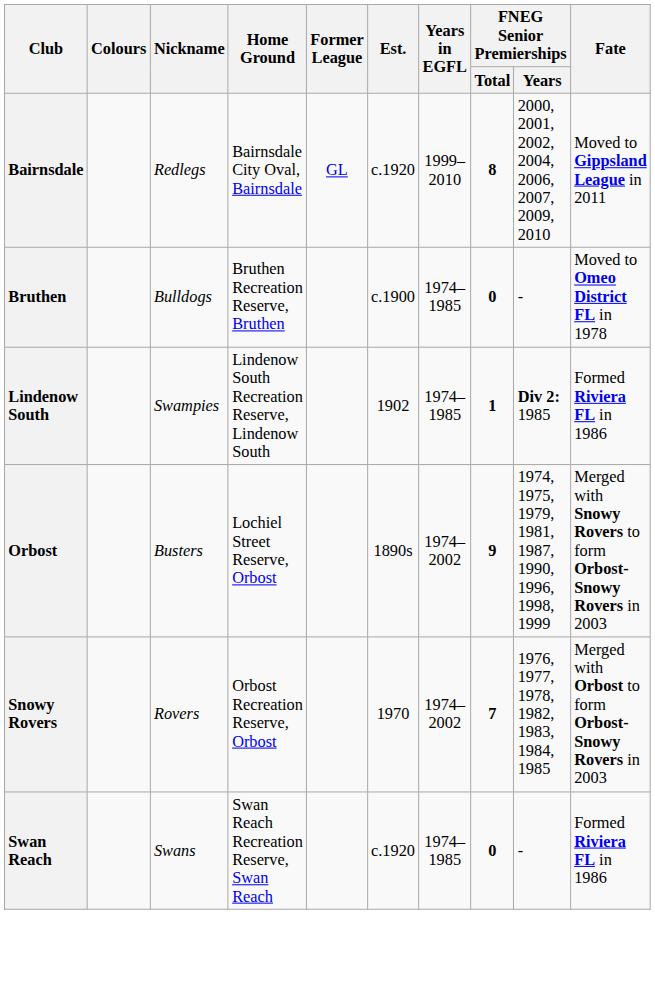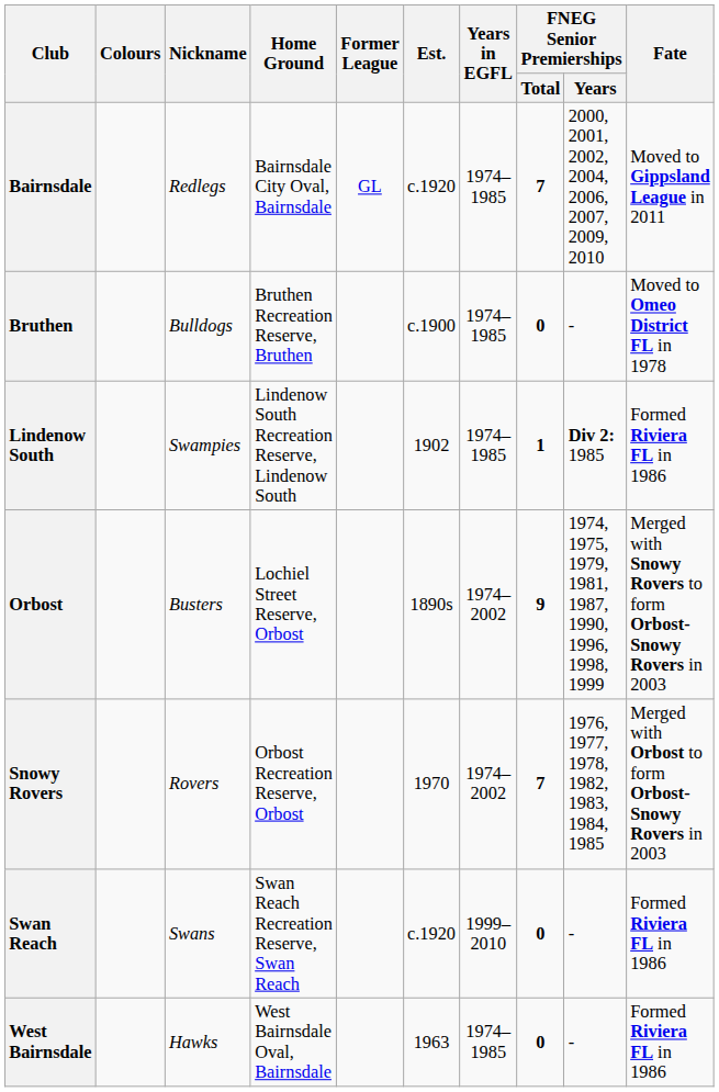Bairnsdale | Years in EGFL: 1999–2010 -> 1974–1985
Bairnsdale | FNEG Senior Premierships / Total: 8 -> 7
Swan Reach | Years in EGFL: 1974–1985 -> 1999–2010
+ row: West Bairnsdale | Hawks | West Bairnsdale Oval, Bairnsdale | 1963 | 1974–1985 | 0 | - | Formed Riviera FL in 1986
